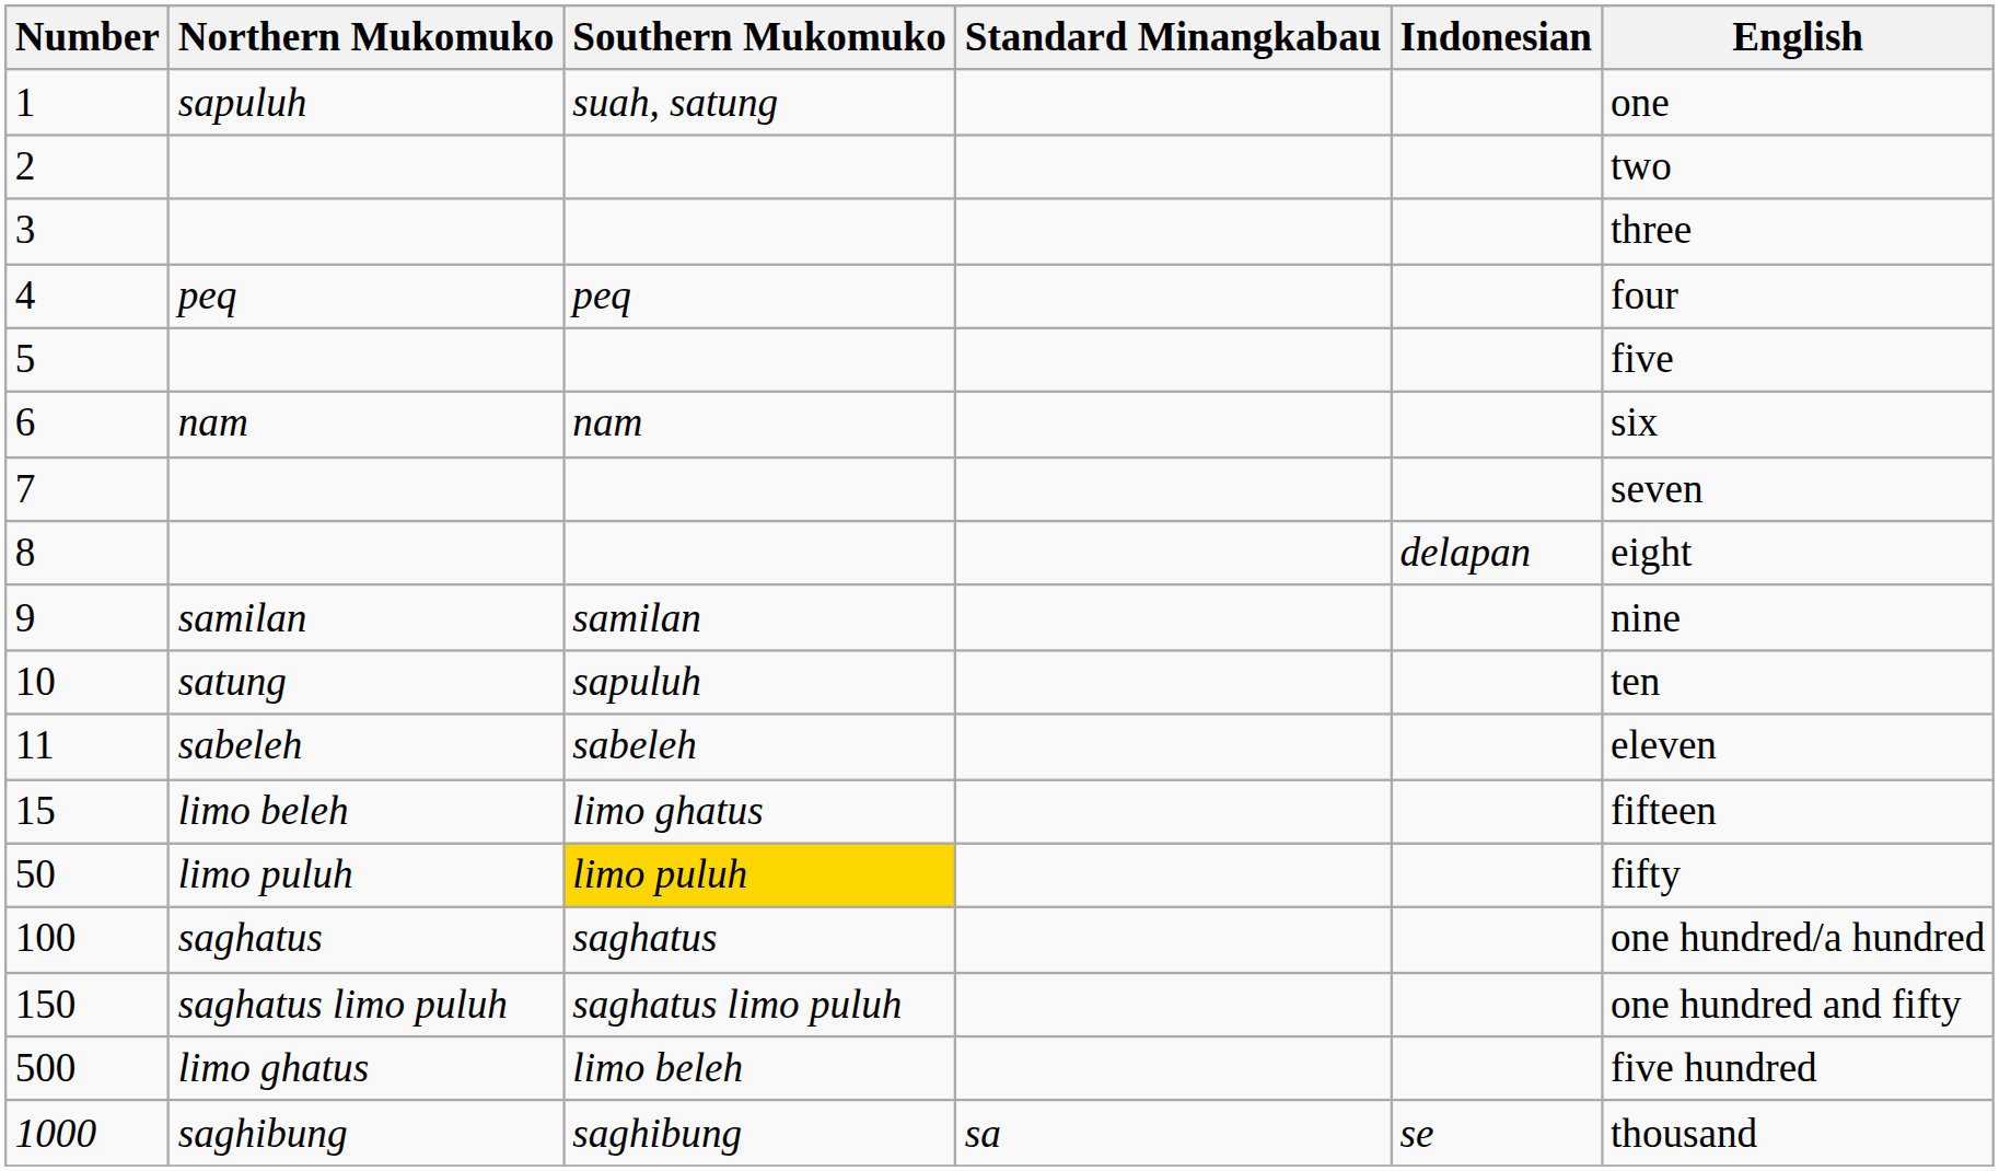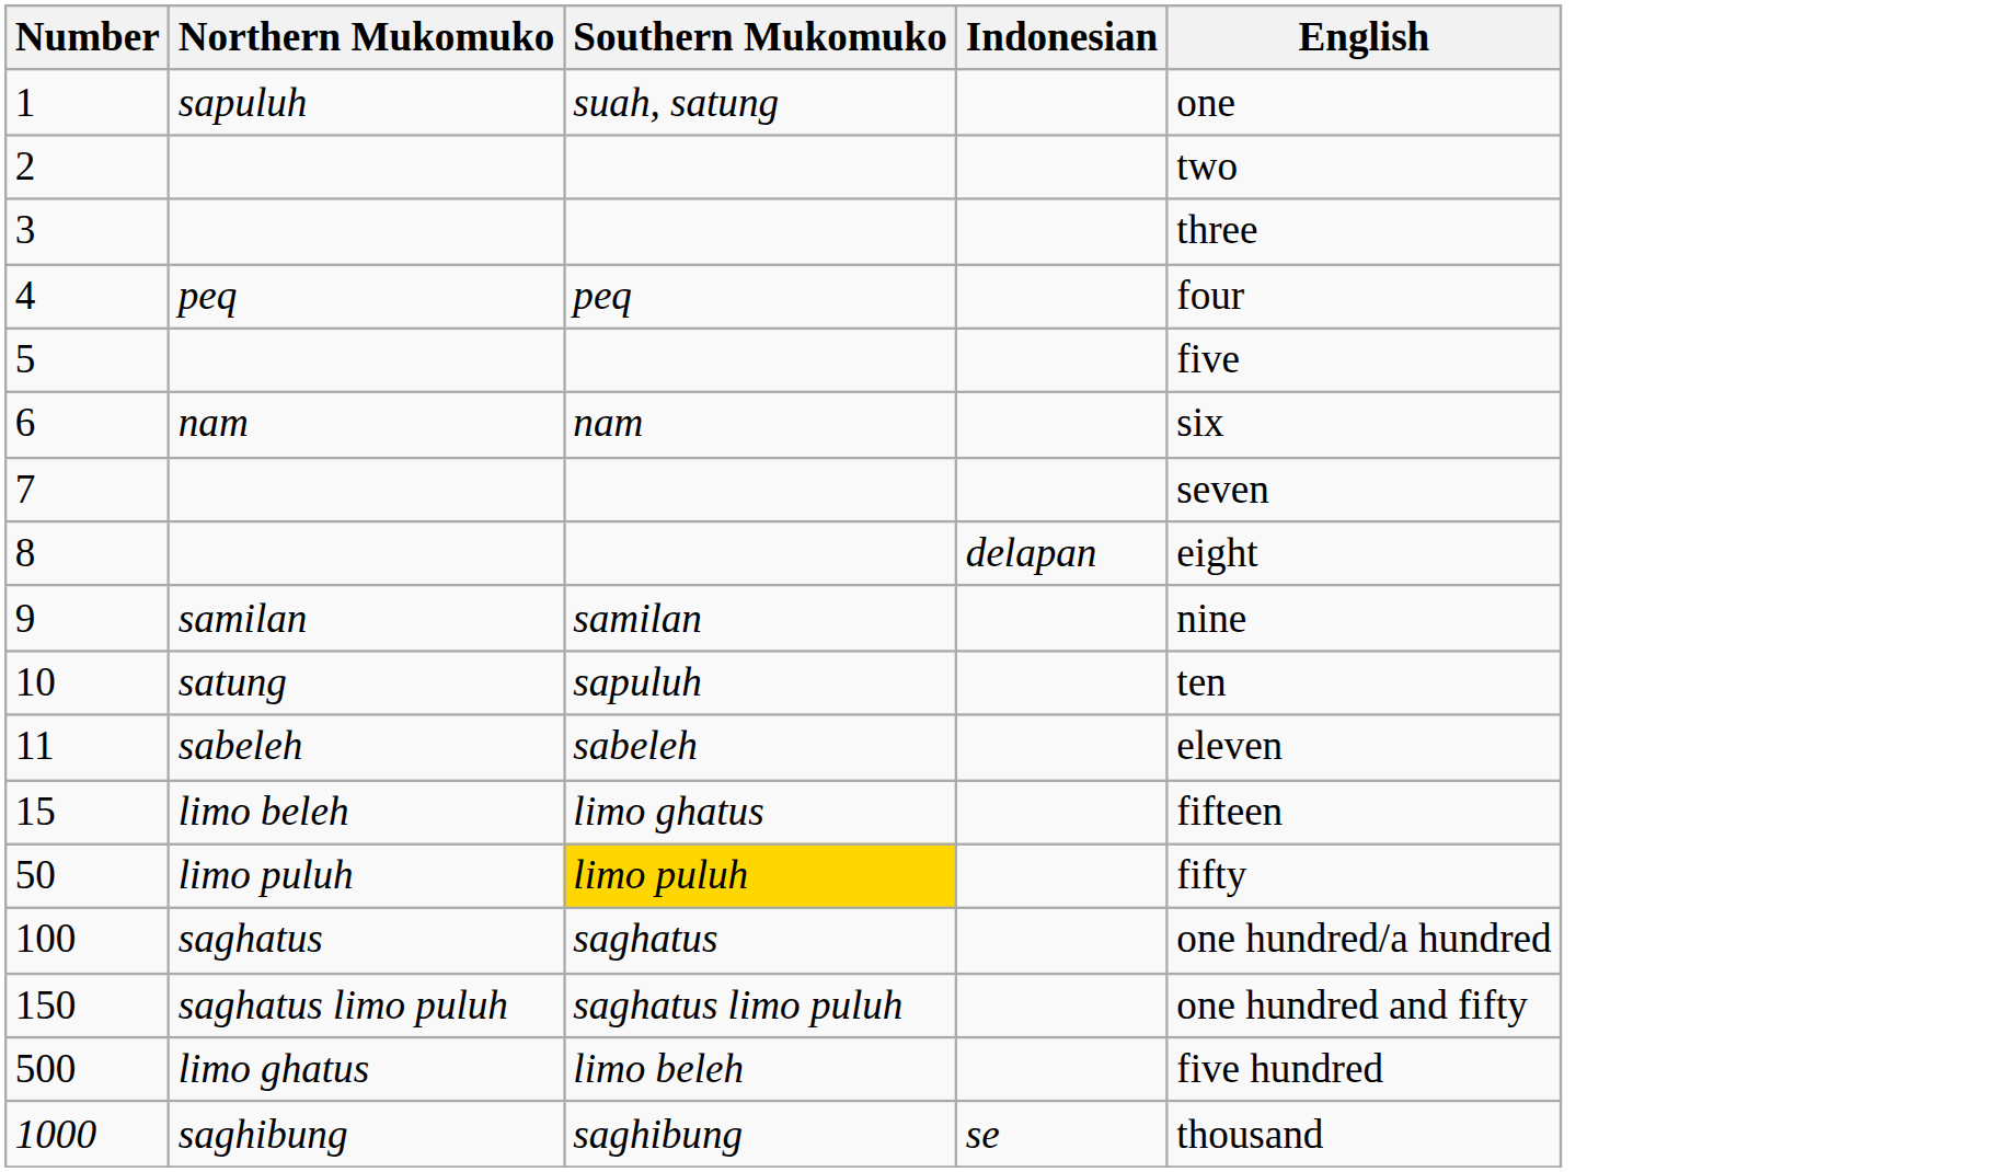- column: Standard Minangkabau | sa
